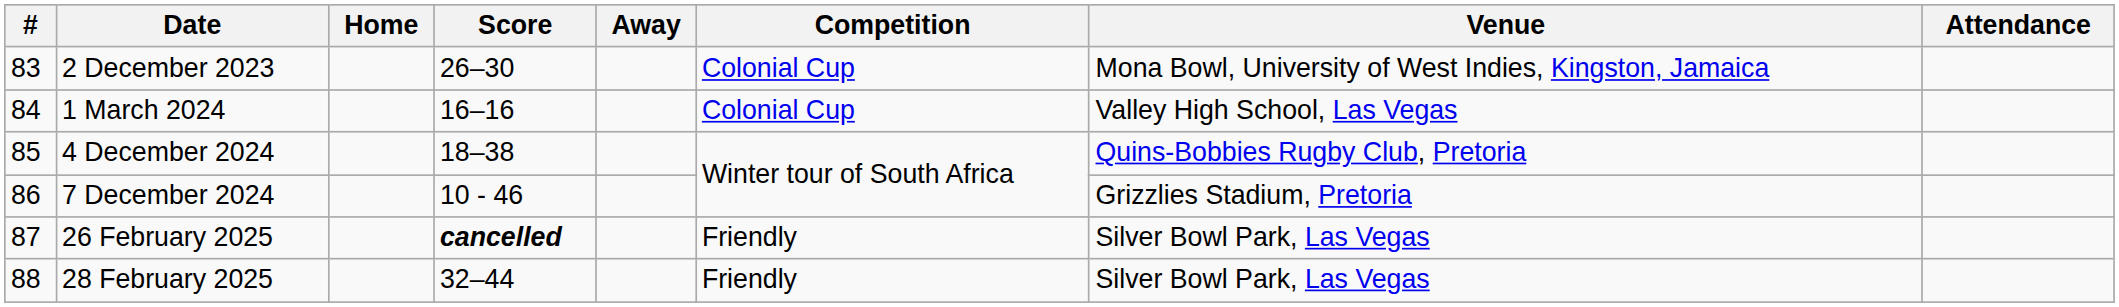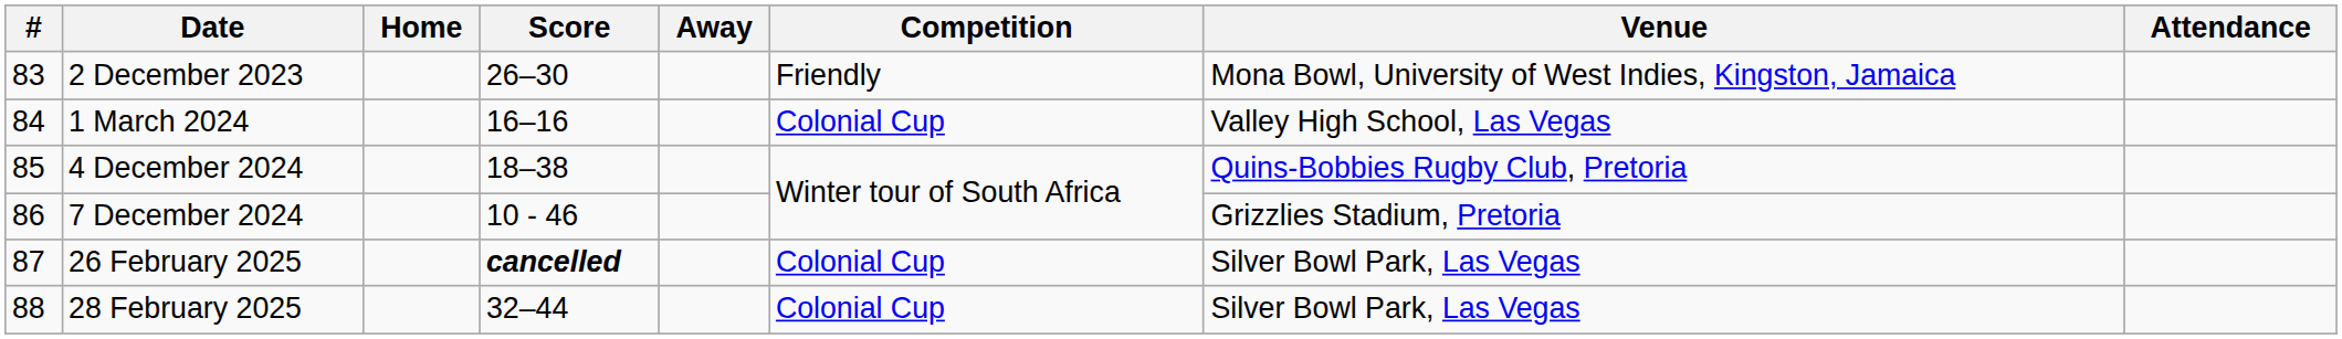2 December 2023 | Competition: Colonial Cup -> Friendly
26 February 2025 | Competition: Friendly -> Colonial Cup
28 February 2025 | Competition: Friendly -> Colonial Cup
